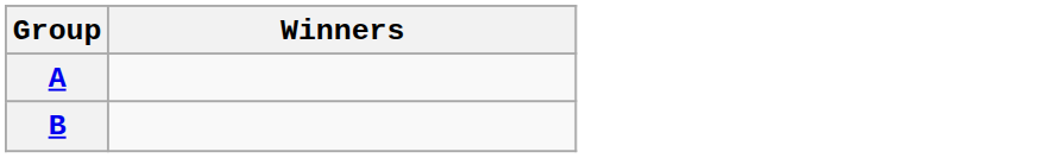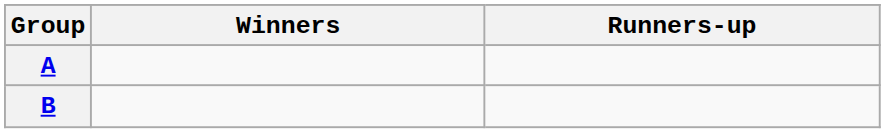+ column: Runners-up
